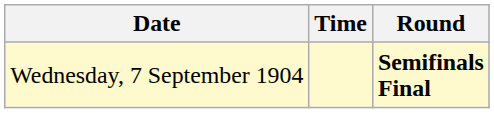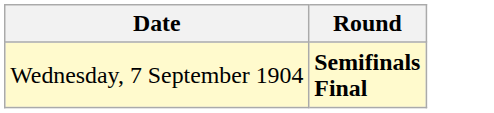- column: Time
